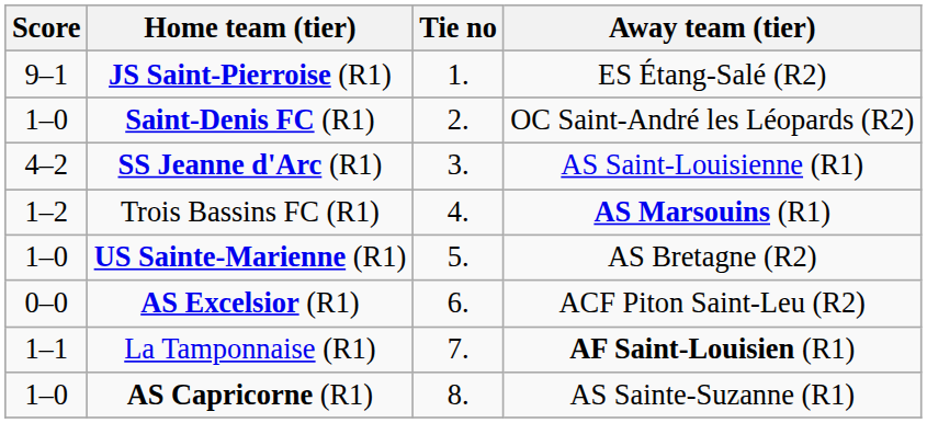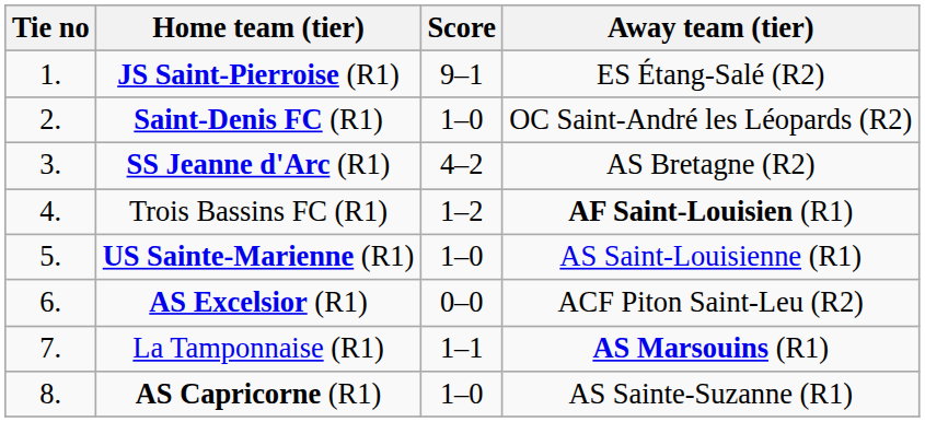columns swapped: Tie no <-> Score
SS Jeanne d'Arc (R1) | Away team (tier): AS Saint-Louisienne (R1) -> AS Bretagne (R2)
Trois Bassins FC (R1) | Away team (tier): AS Marsouins (R1) -> AF Saint-Louisien (R1)
US Sainte-Marienne (R1) | Away team (tier): AS Bretagne (R2) -> AS Saint-Louisienne (R1)
La Tamponnaise (R1) | Away team (tier): AF Saint-Louisien (R1) -> AS Marsouins (R1)
